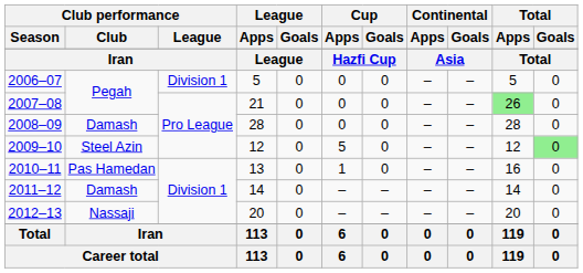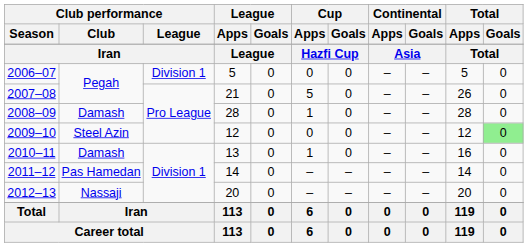2007–08 | Cup / Apps: 0 -> 5
2007–08 | Total / Apps: lightgreen background -> no background
2008–09 | Cup / Apps: 0 -> 1
2009–10 | Cup / Apps: 5 -> 0
2010–11 | Club performance / Club: Pas Hamedan -> Damash
2011–12 | Club performance / Club: Damash -> Pas Hamedan
